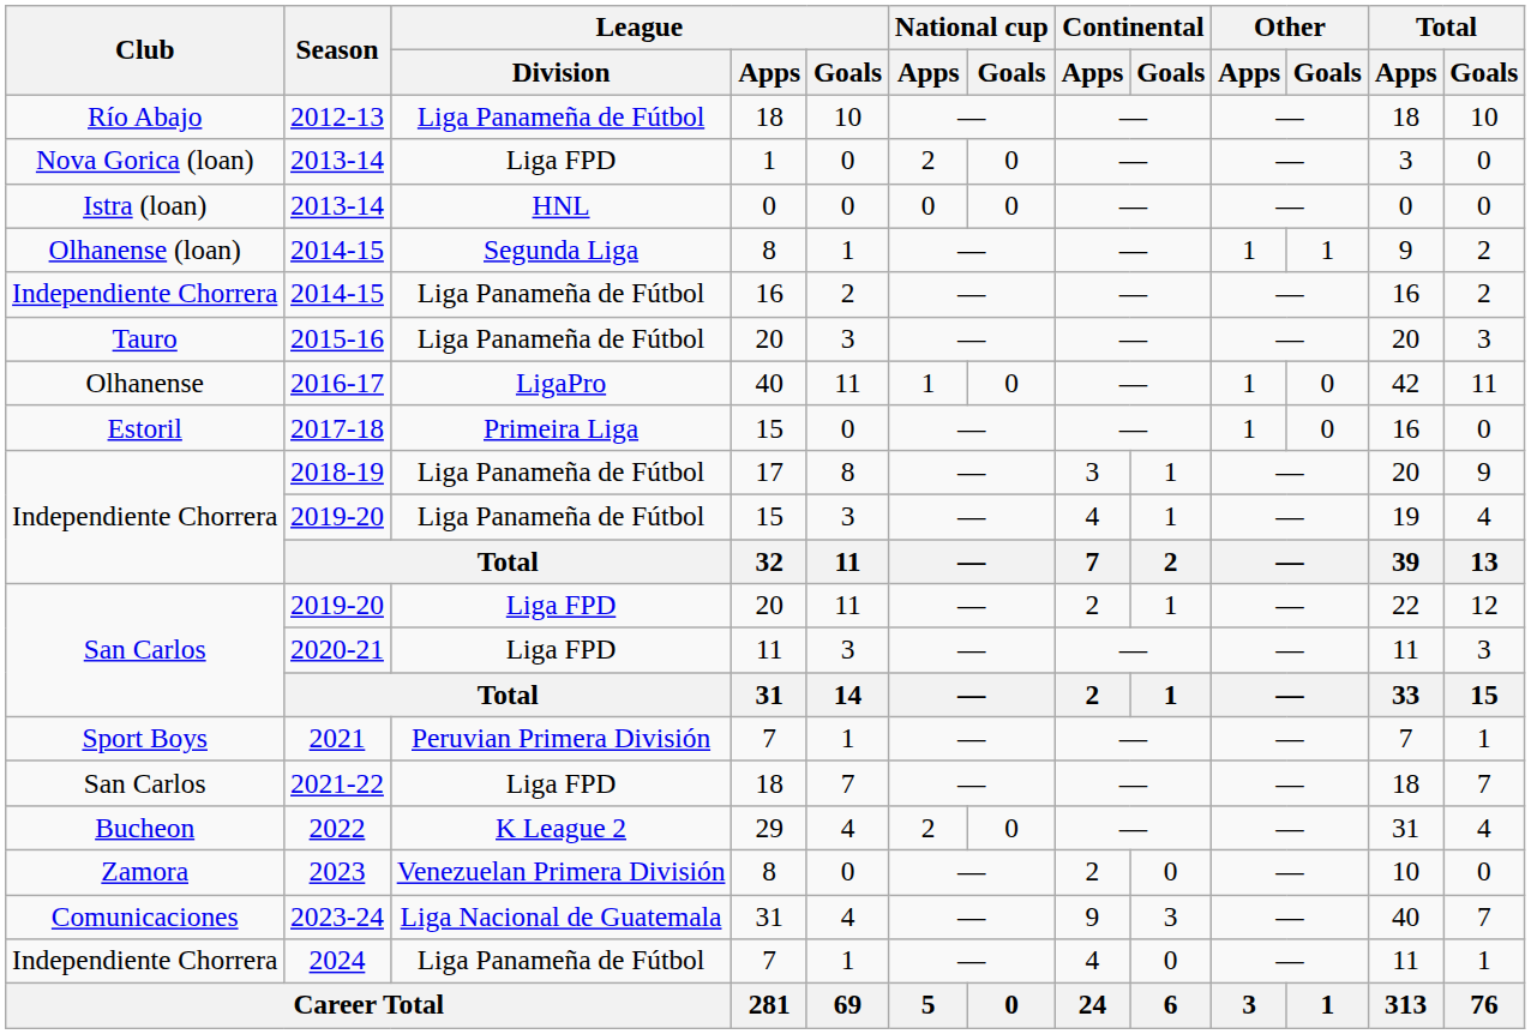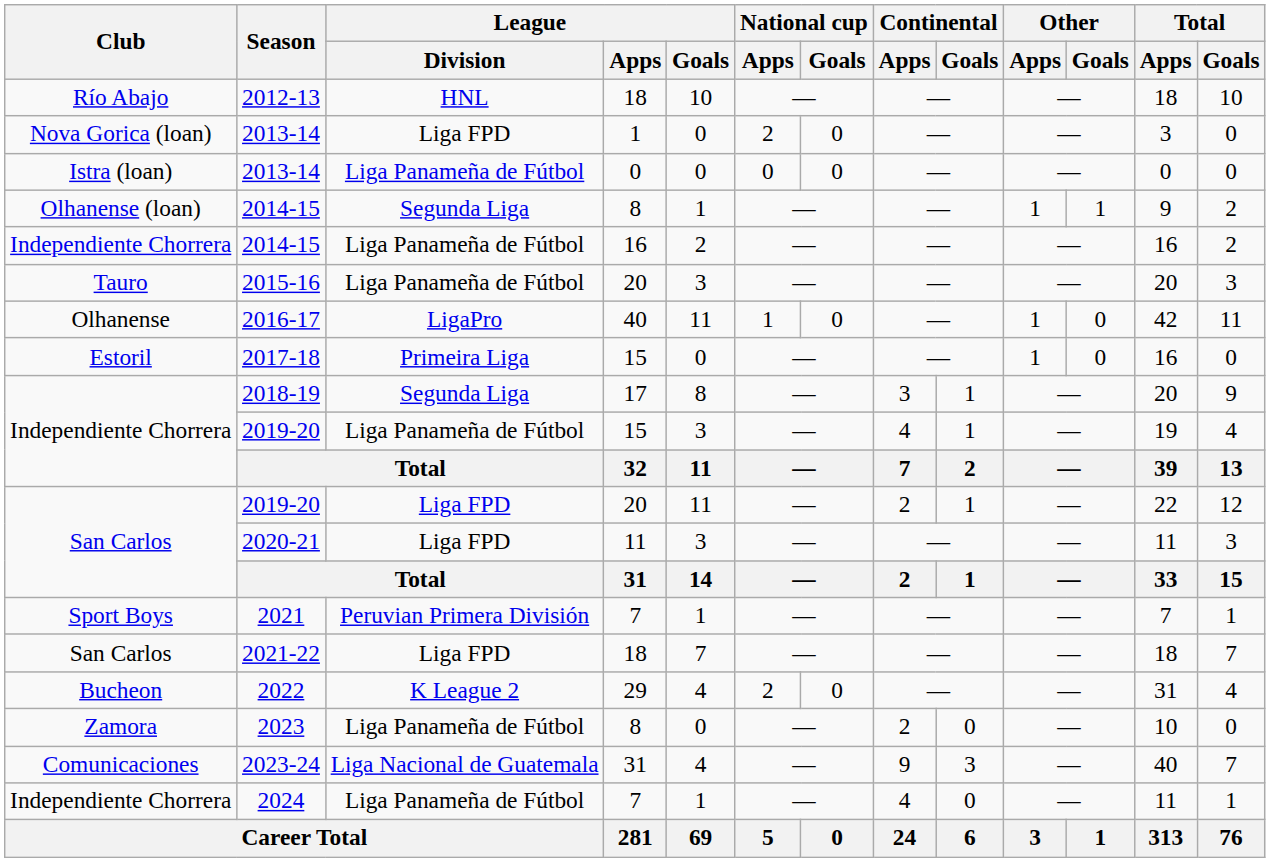2012-13 | League / Division: Liga Panameña de Fútbol -> HNL
Istra (loan) / 2013-14 | League / Division: HNL -> Liga Panameña de Fútbol
2018-19 | League / Division: Liga Panameña de Fútbol -> Segunda Liga
2023 | League / Division: Venezuelan Primera División -> Liga Panameña de Fútbol
